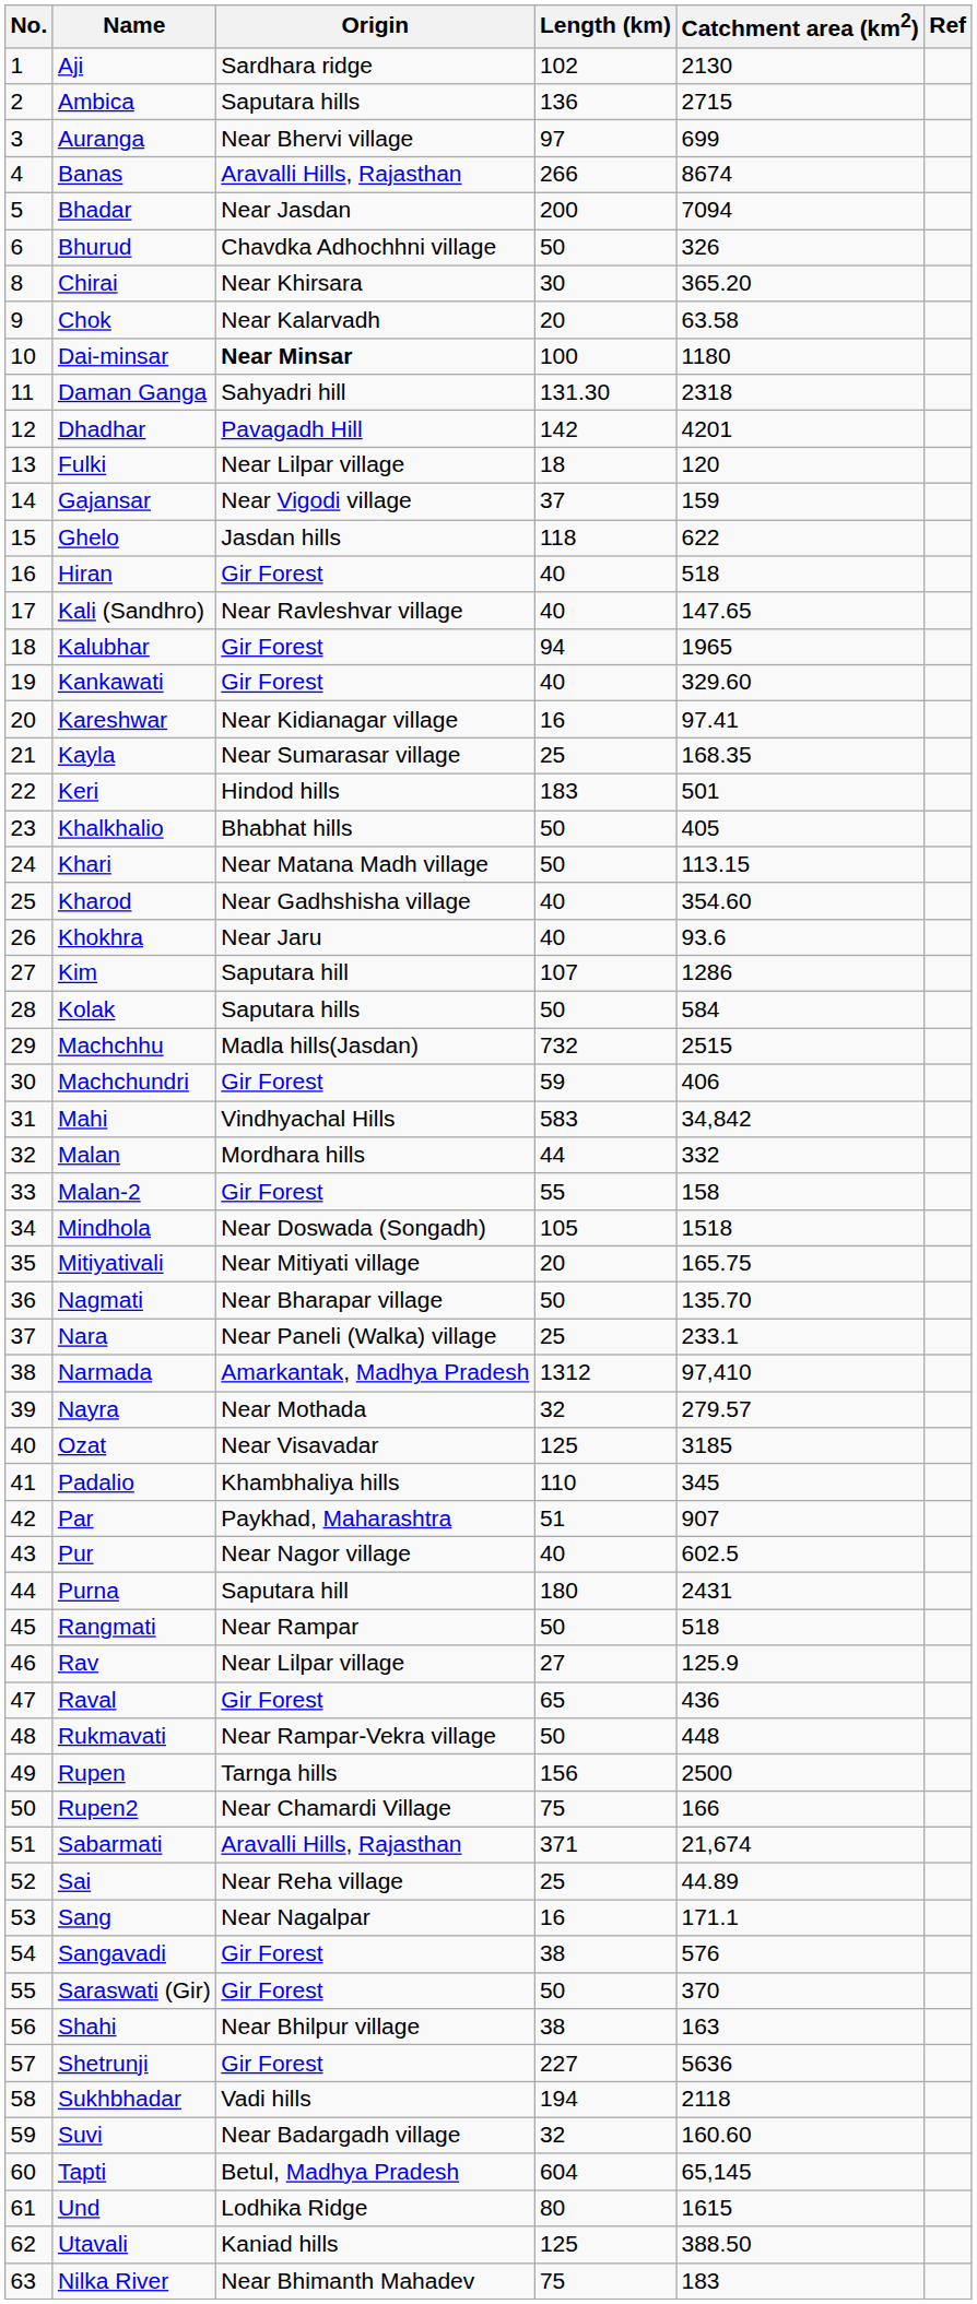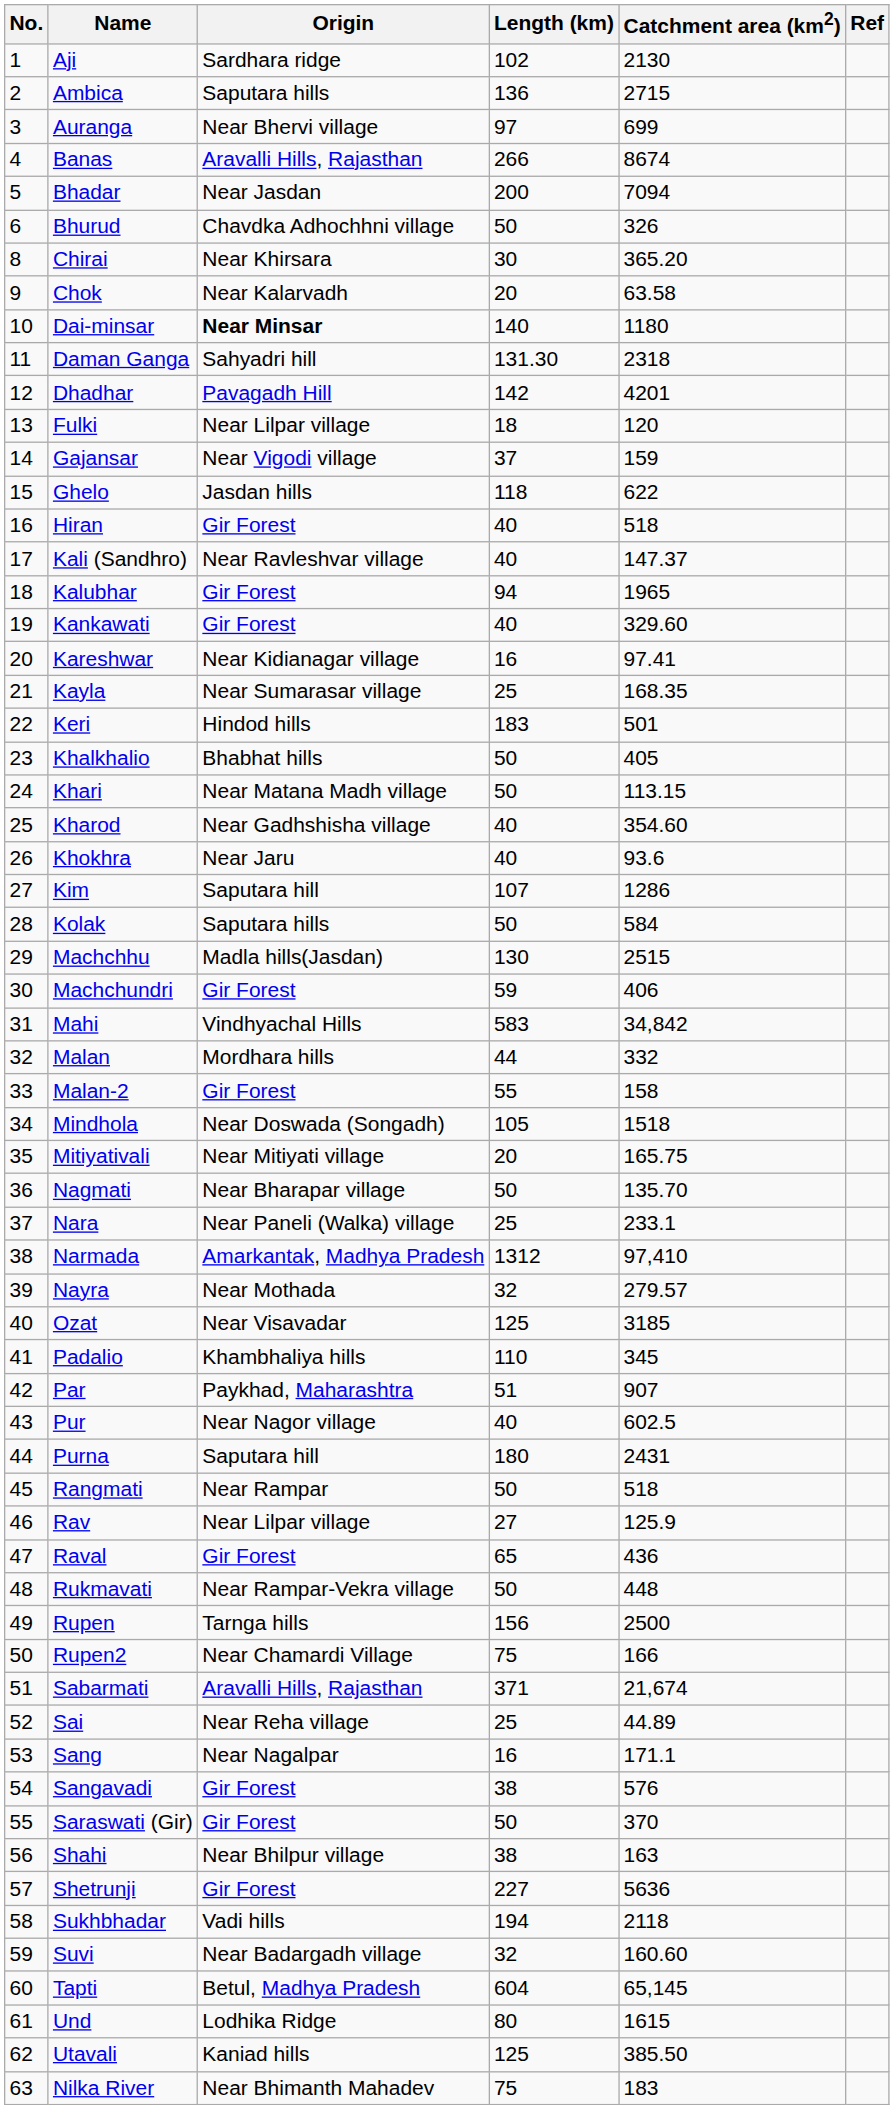Dai-minsar | Length (km): 100 -> 140
Kali (Sandhro) | Catchment area (km2): 147.65 -> 147.37
Machchhu | Length (km): 732 -> 130
Utavali | Catchment area (km2): 388.50 -> 385.50
